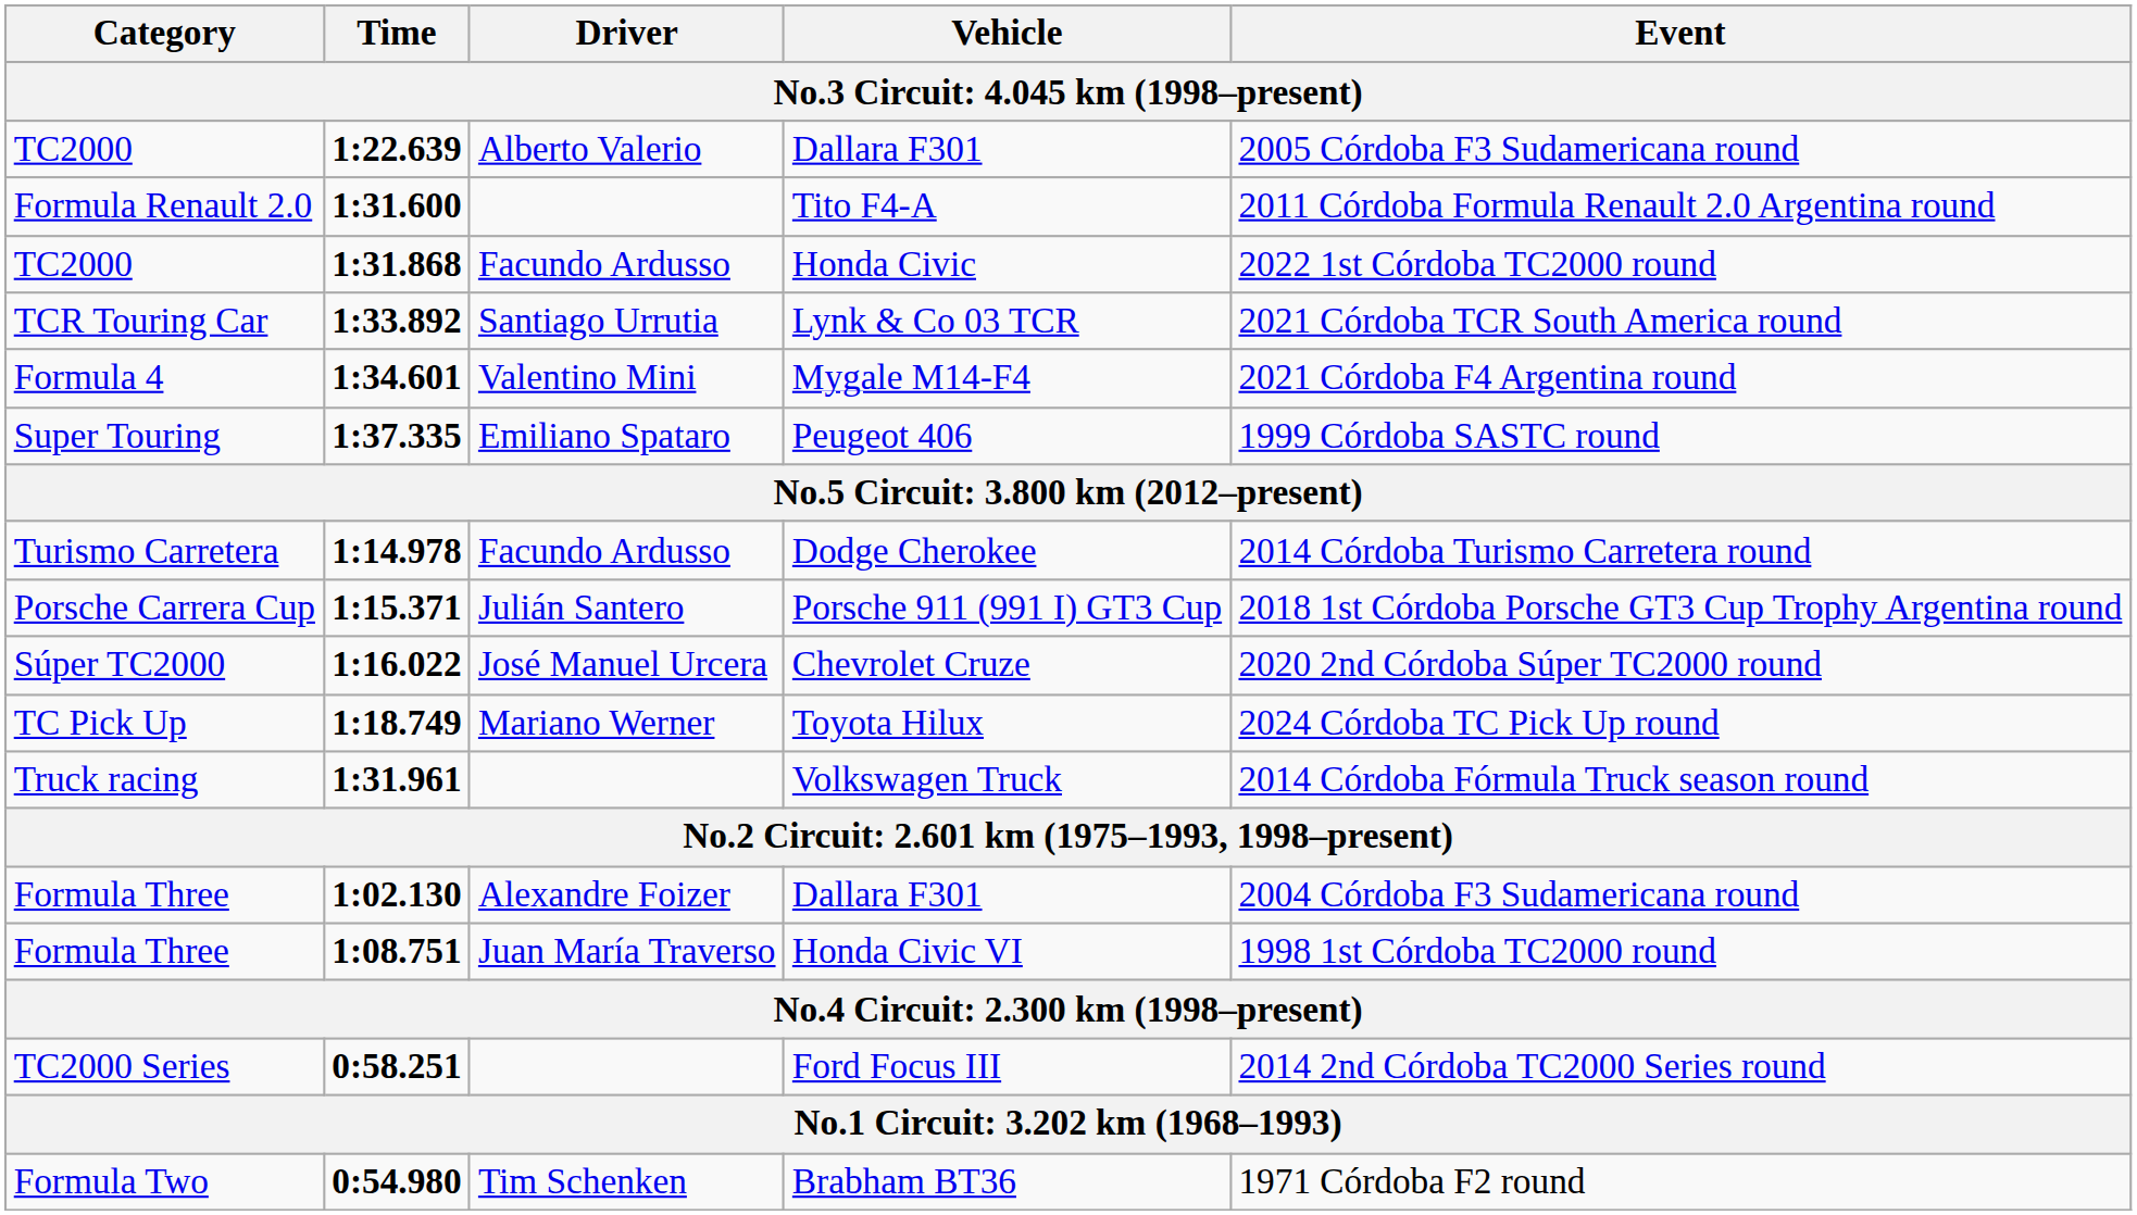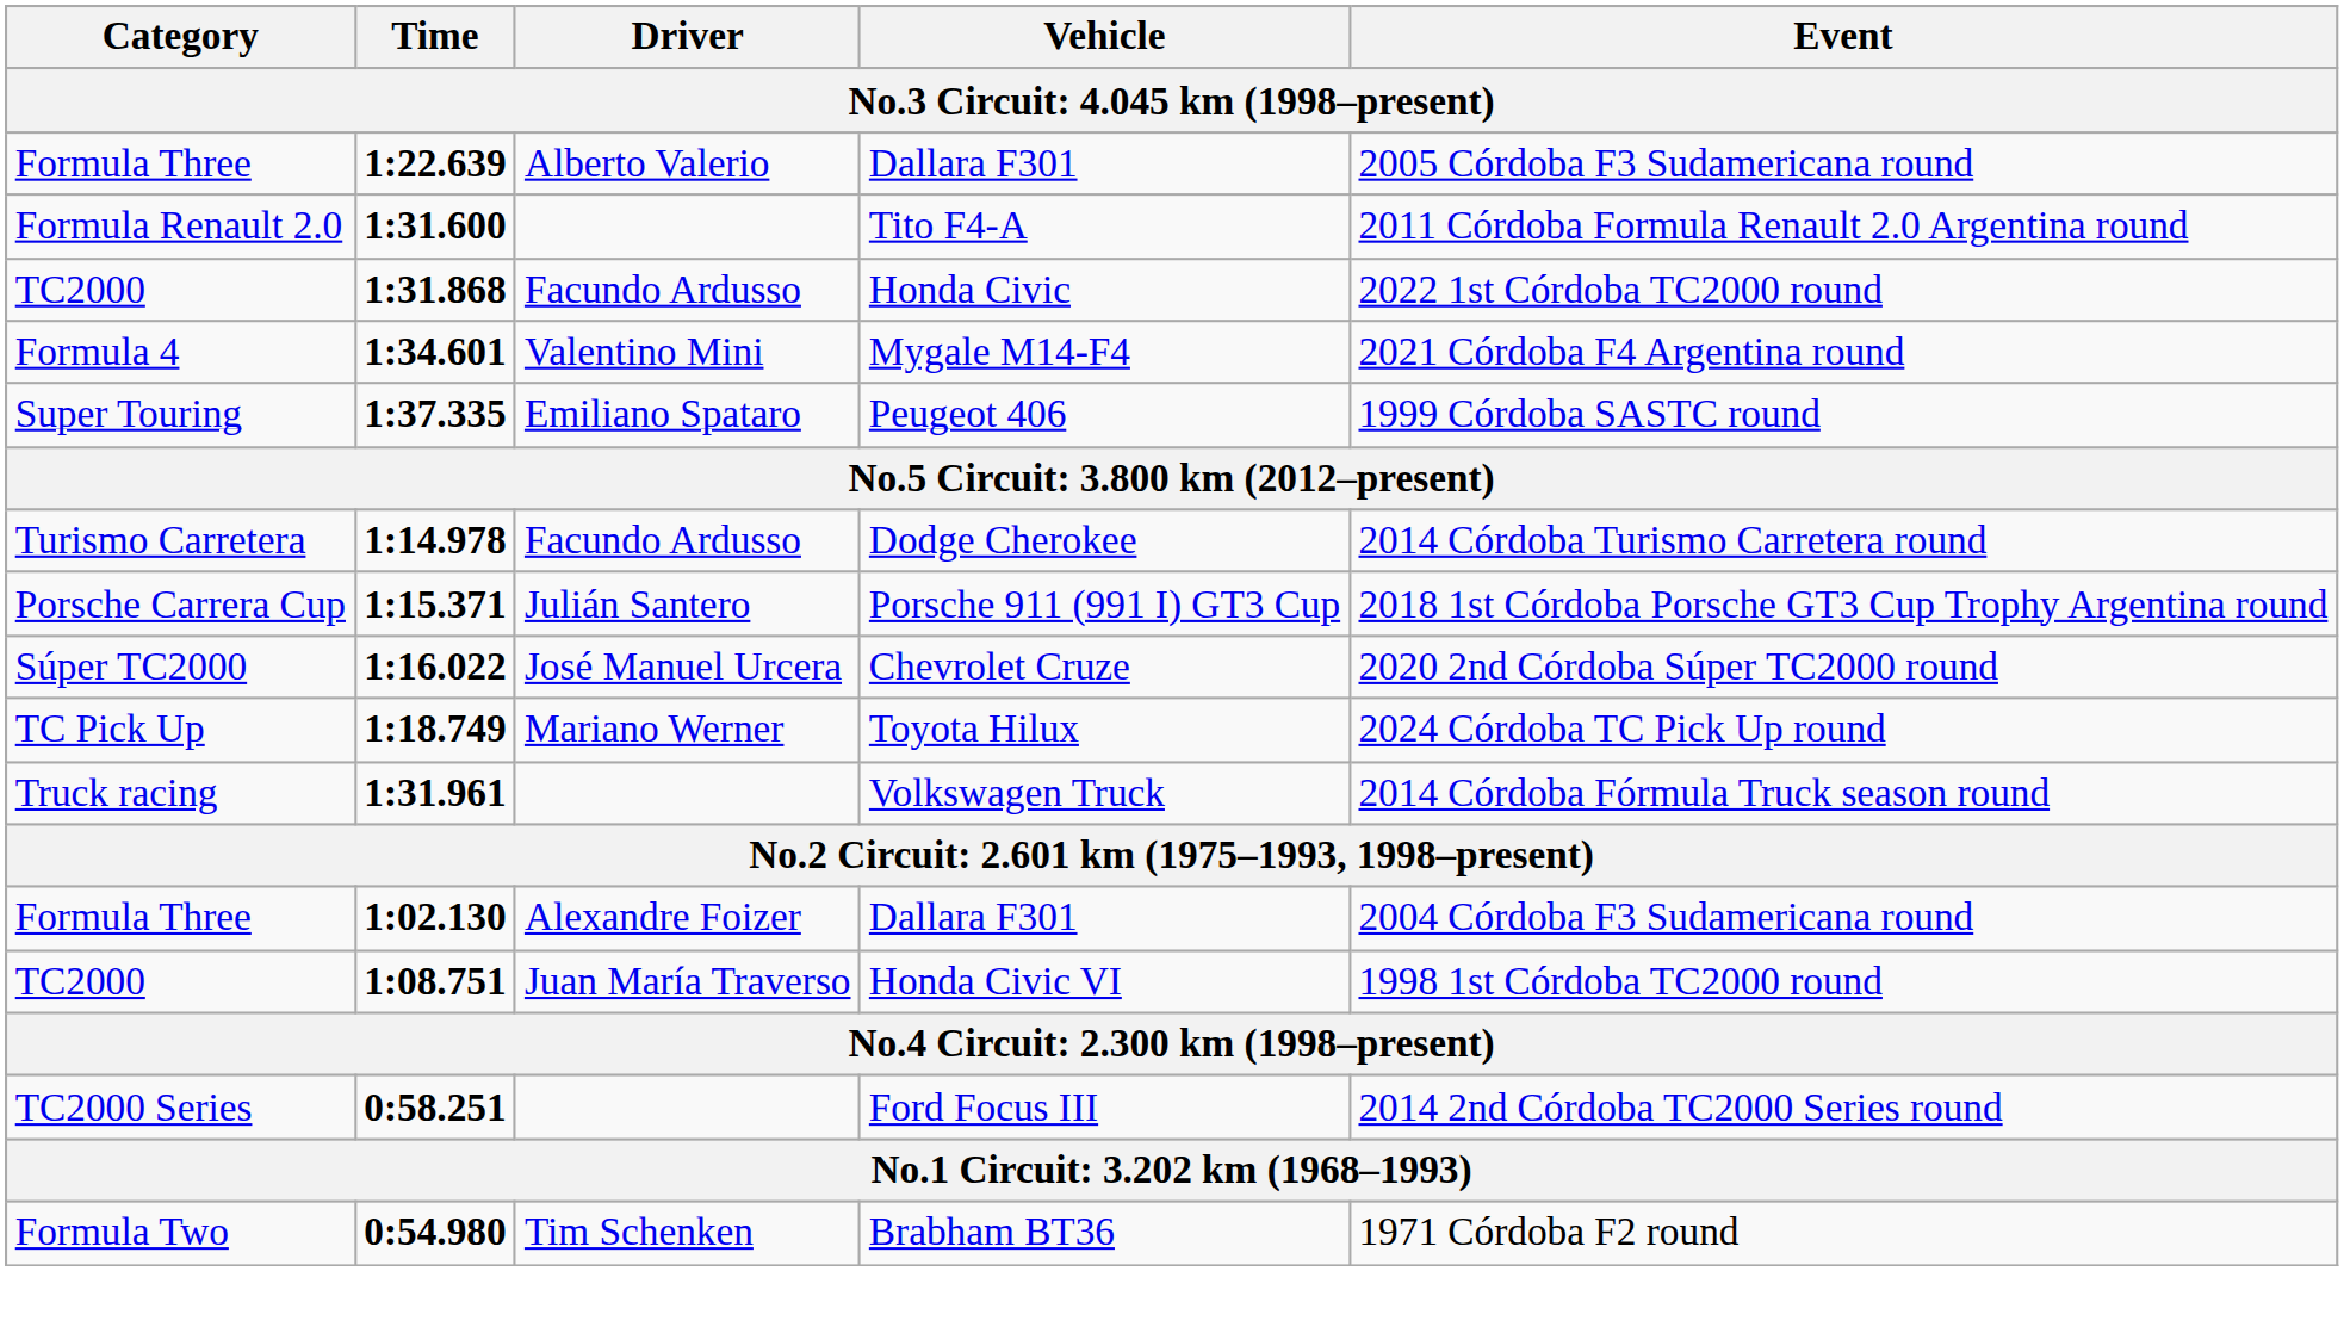1:22.639 / Dallara F301 | Category: TC2000 -> Formula Three
- row: TCR Touring Car | 1:33.892 | Santiago Urrutia | Lynk & Co 03 TCR | 2021 Córdoba TCR South America round
Honda Civic VI | Category: Formula Three -> TC2000
